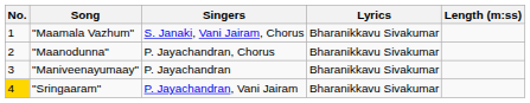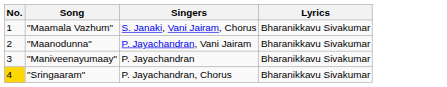- column: Length (m:ss)
"Maanodunna" | Singers: P. Jayachandran, Chorus -> P. Jayachandran, Vani Jairam
"Sringaaram" | Singers: P. Jayachandran, Vani Jairam -> P. Jayachandran, Chorus
